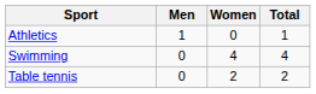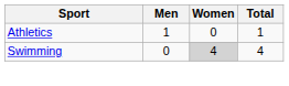Swimming | Women: no background -> lightgrey background
- row: Table tennis | 0 | 2 | 2
